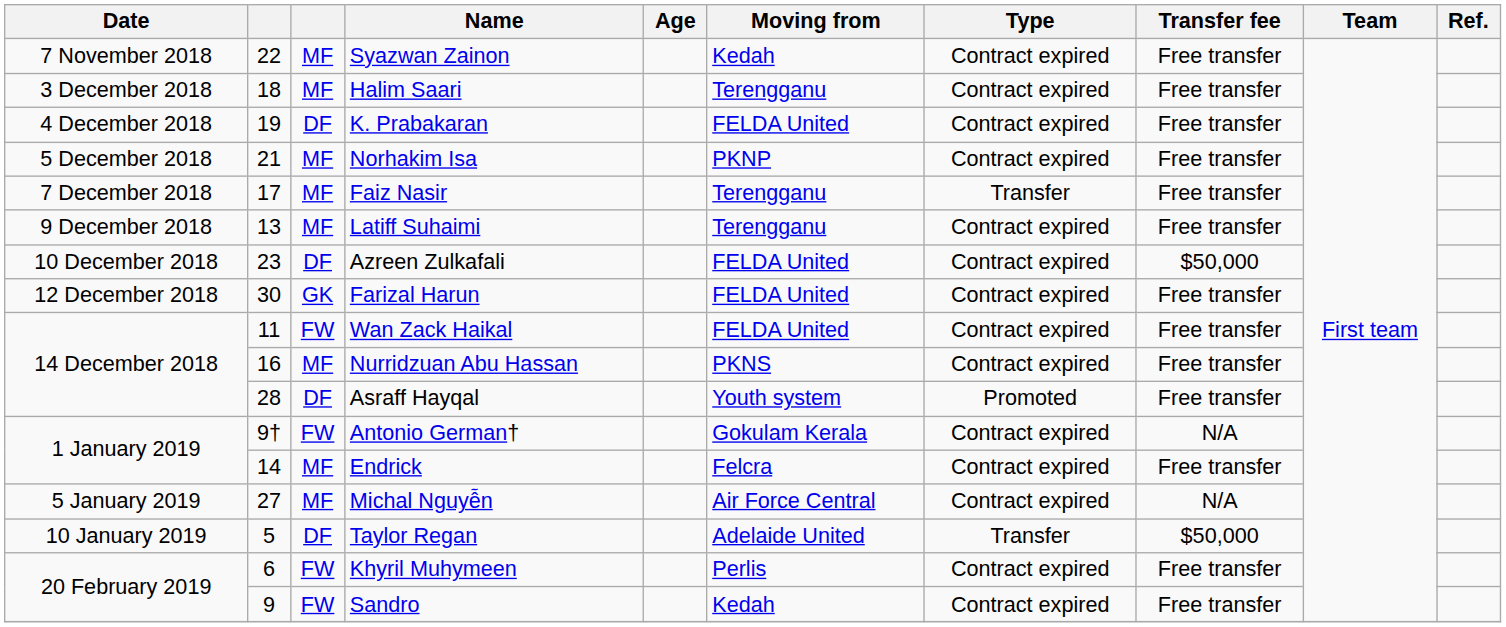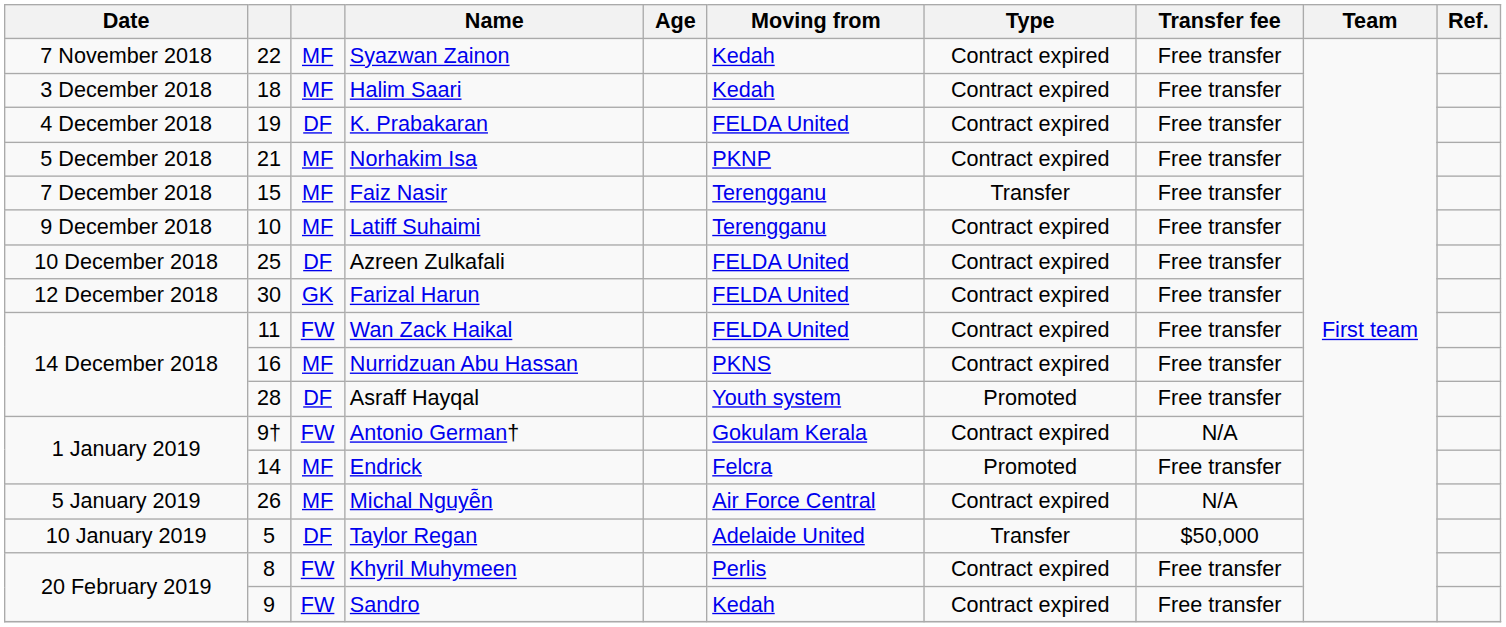Halim Saari | Moving from: Terengganu -> Kedah
Faiz Nasir | column 2: 17 -> 15
Latiff Suhaimi | column 2: 13 -> 10
Azreen Zulkafali | column 2: 23 -> 25
Azreen Zulkafali | Transfer fee: $50,000 -> Free transfer
Endrick | Type: Contract expired -> Promoted
Michal Nguyễn | column 2: 27 -> 26
Khyril Muhymeen | column 2: 6 -> 8
